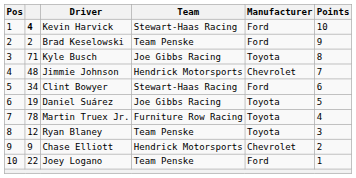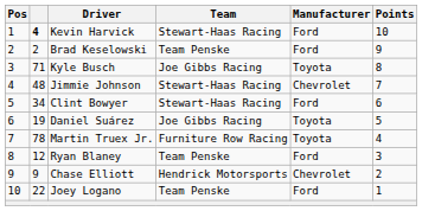Jimmie Johnson | Team: Hendrick Motorsports -> Stewart-Haas Racing
Ryan Blaney | Manufacturer: Toyota -> Ford
